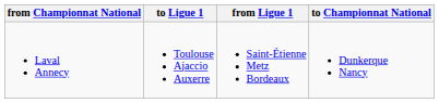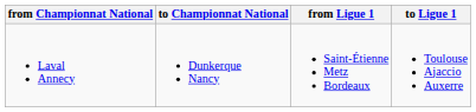columns swapped: to Ligue 1 <-> to Championnat National
